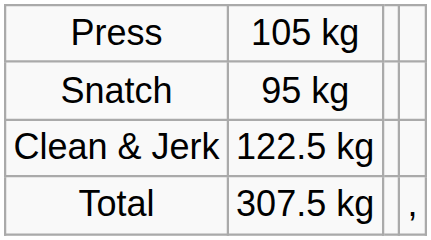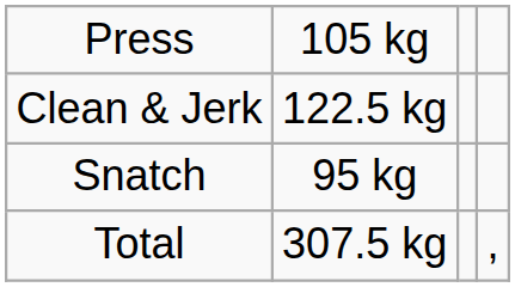rows swapped: Snatch <-> Clean & Jerk
